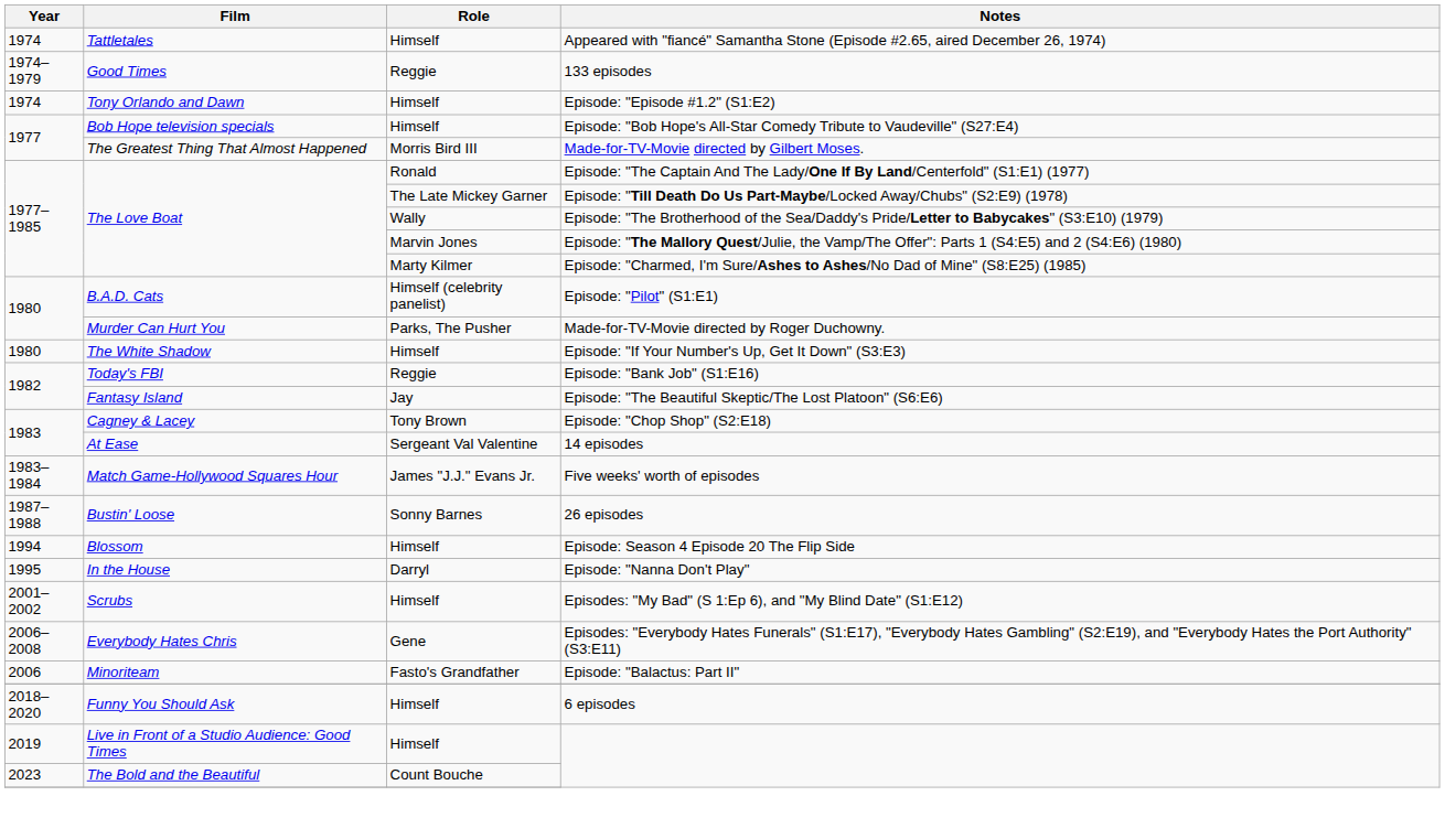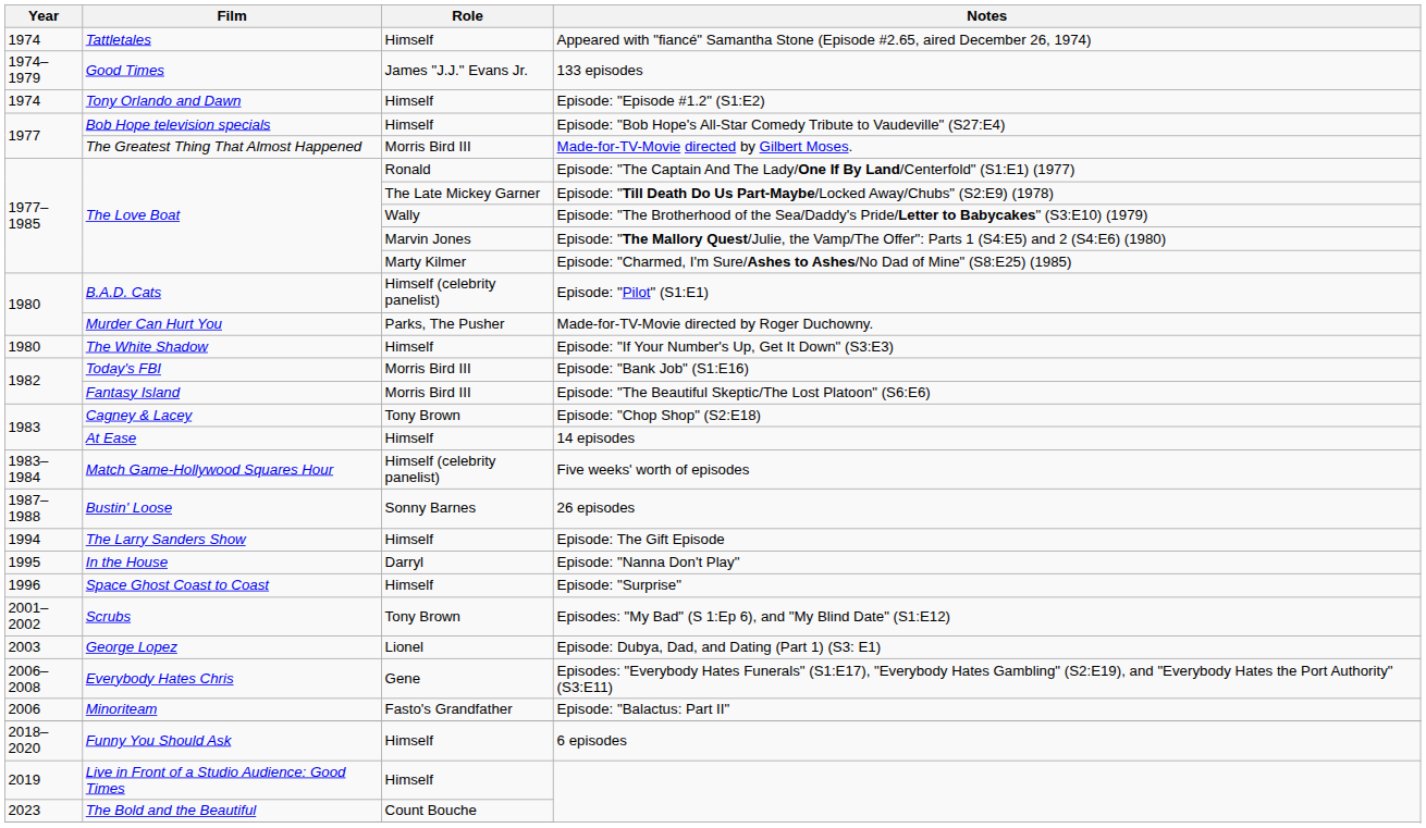133 episodes | Role: Reggie -> James "J.J." Evans Jr.
Episode: "Bank Job" (S1:E16) | Role: Reggie -> Morris Bird III
Episode: "The Beautiful Skeptic/The Lost Platoon" (S6:E6) | Role: Jay -> Morris Bird III
14 episodes | Role: Sergeant Val Valentine -> Himself
Five weeks' worth of episodes | Role: James "J.J." Evans Jr. -> Himself (celebrity panelist)
+ row: 1994 | The Larry Sanders Show | Himself | Episode: The Gift Episode
- row: 1994 | Blossom | Himself | Episode: Season 4 Episode 20 The Flip Side
+ row: 1996 | Space Ghost Coast to Coast | Himself | Episode: "Surprise"
Episodes: "My Bad" (S 1:Ep 6), and "My Blind Date" (S1:E12) | Role: Himself -> Tony Brown
+ row: 2003 | George Lopez | Lionel | Episode: Dubya, Dad, and Dating (Part 1) (S3: E1)
